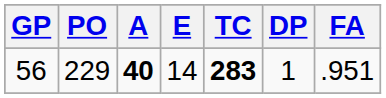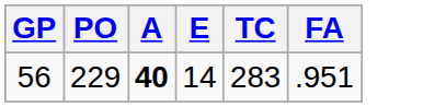- column: DP | 1
56 | TC: bold -> normal
